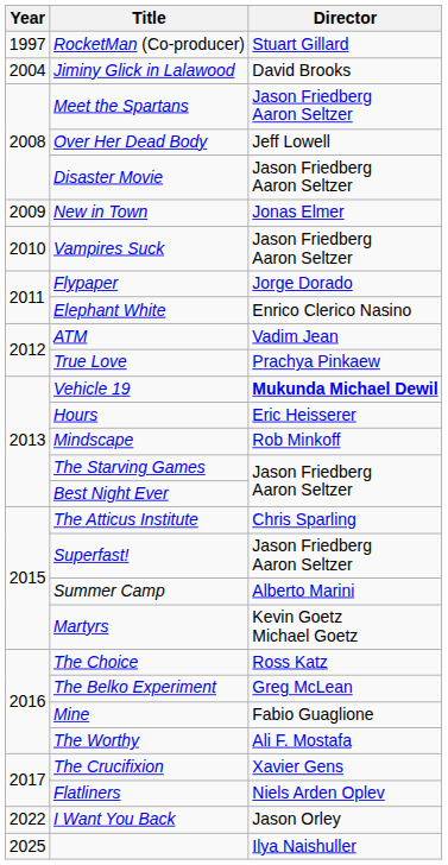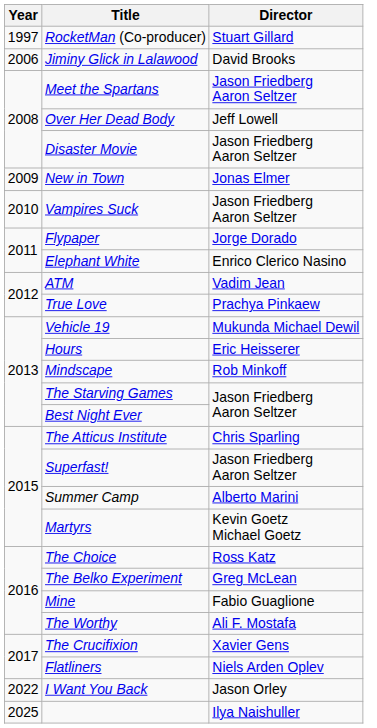Jiminy Glick in Lalawood | Year: 2004 -> 2006
Vehicle 19 | Director: bold -> normal
